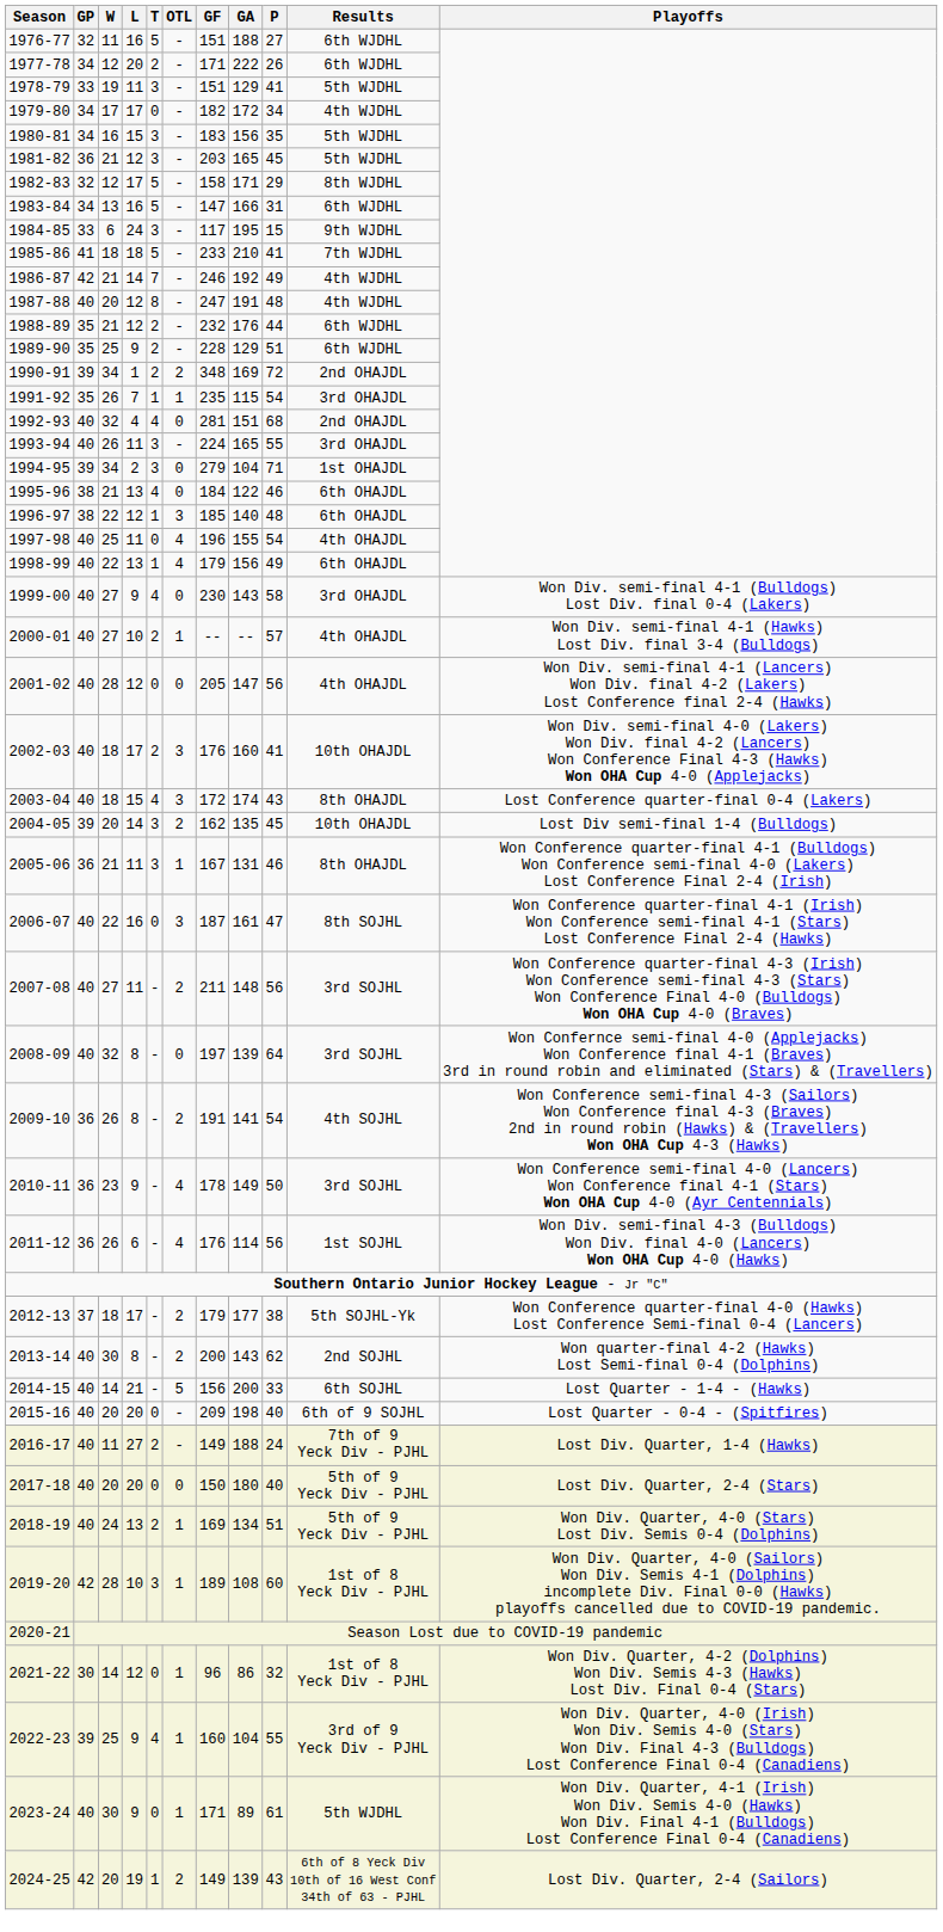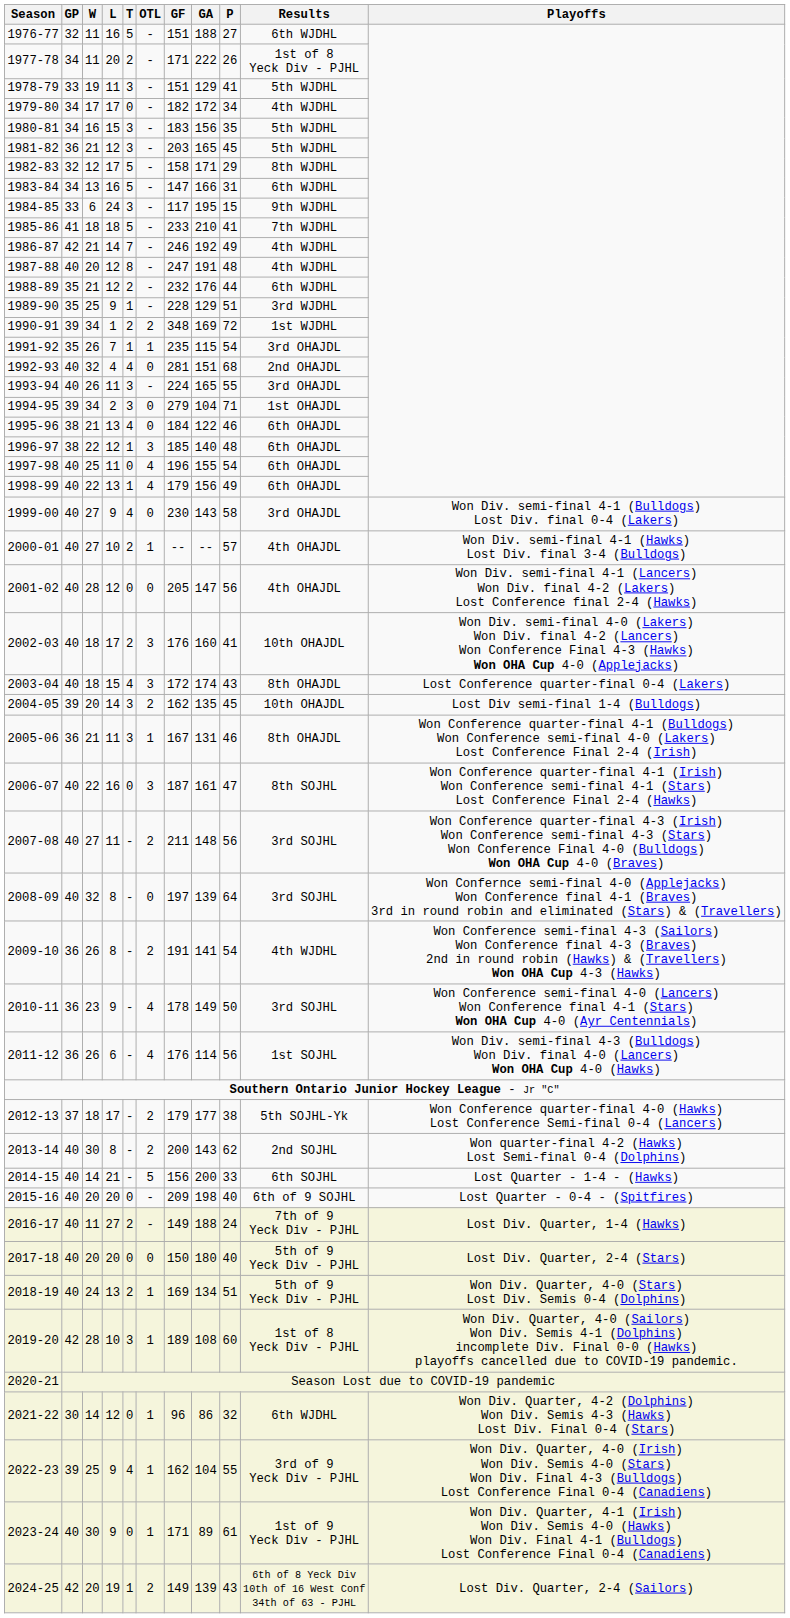1977-78 | W: 12 -> 11
1977-78 | Results: 6th WJDHL -> 1st of 8 Yeck Div - PJHL
1989-90 | T: 2 -> 1
1989-90 | Results: 6th WJDHL -> 3rd WJDHL
1990-91 | Results: 2nd OHAJDL -> 1st WJDHL
1997-98 | Results: 4th OHAJDL -> 6th OHAJDL
2009-10 | Results: 4th SOJHL -> 4th WJDHL
2021-22 | Results: 1st of 8 Yeck Div - PJHL -> 6th WJDHL
2022-23 | GF: 160 -> 162
2023-24 | Results: 5th WJDHL -> 1st of 9 Yeck Div - PJHL
